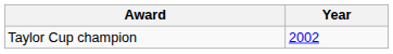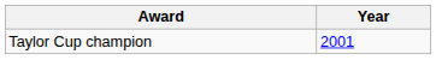Taylor Cup champion | Year: 2002 -> 2001
